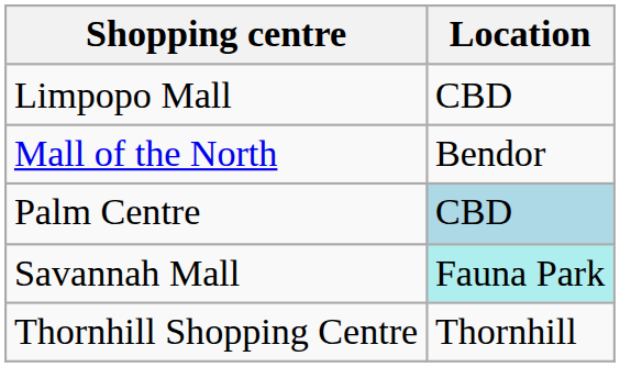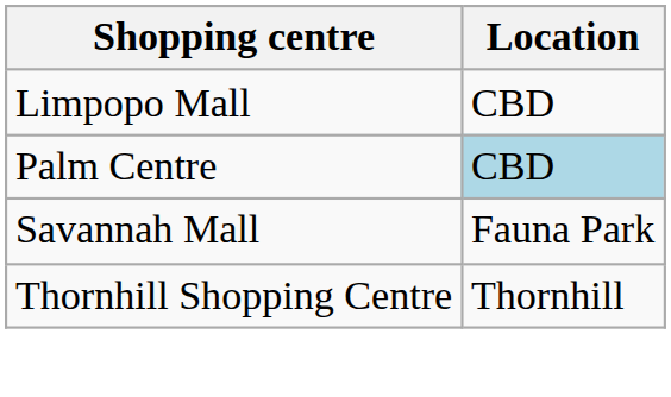- row: Mall of the North | Bendor
Savannah Mall | Location: paleturquoise background -> no background
